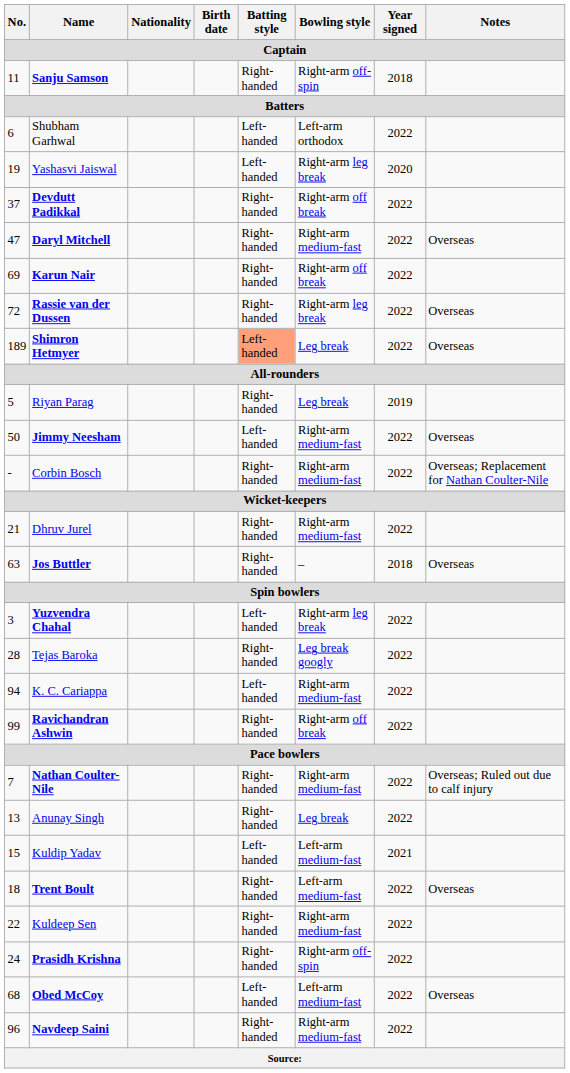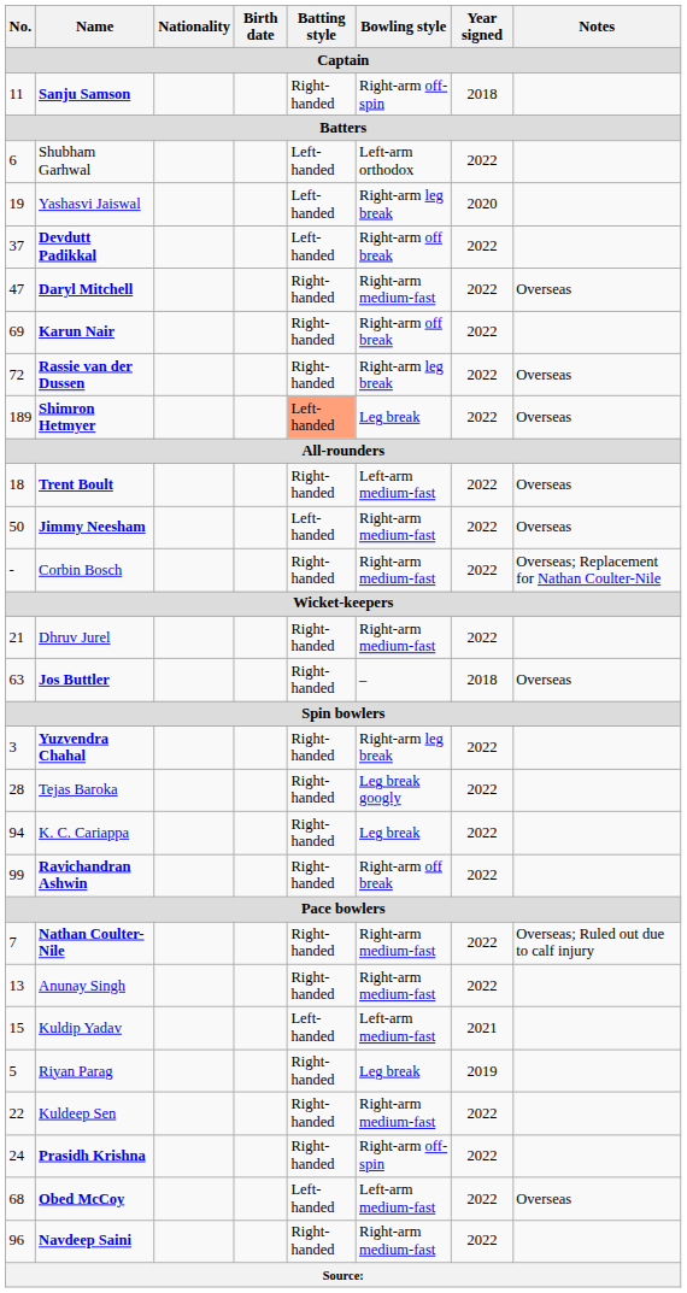Devdutt Padikkal | Batting style: Right-handed -> Left-handed
rows swapped: Riyan Parag <-> Trent Boult
Yuzvendra Chahal | Batting style: Left-handed -> Right-handed
K. C. Cariappa | Batting style: Left-handed -> Right-handed
K. C. Cariappa | Bowling style: Right-arm medium-fast -> Leg break
Anunay Singh | Bowling style: Leg break -> Right-arm medium-fast
